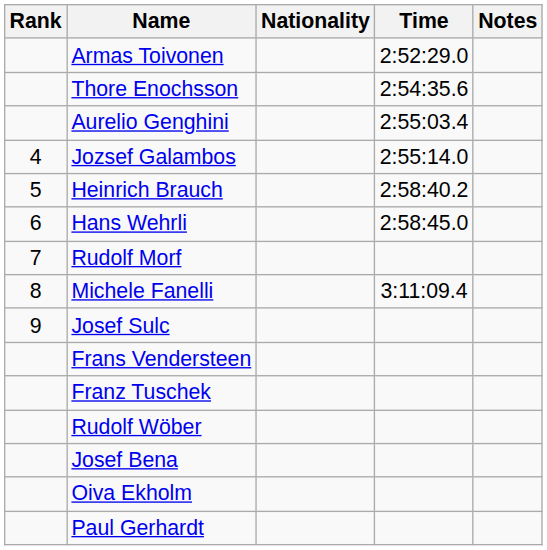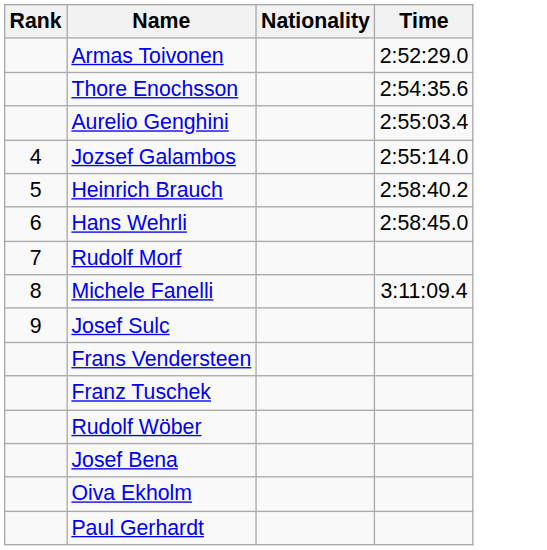- column: Notes
